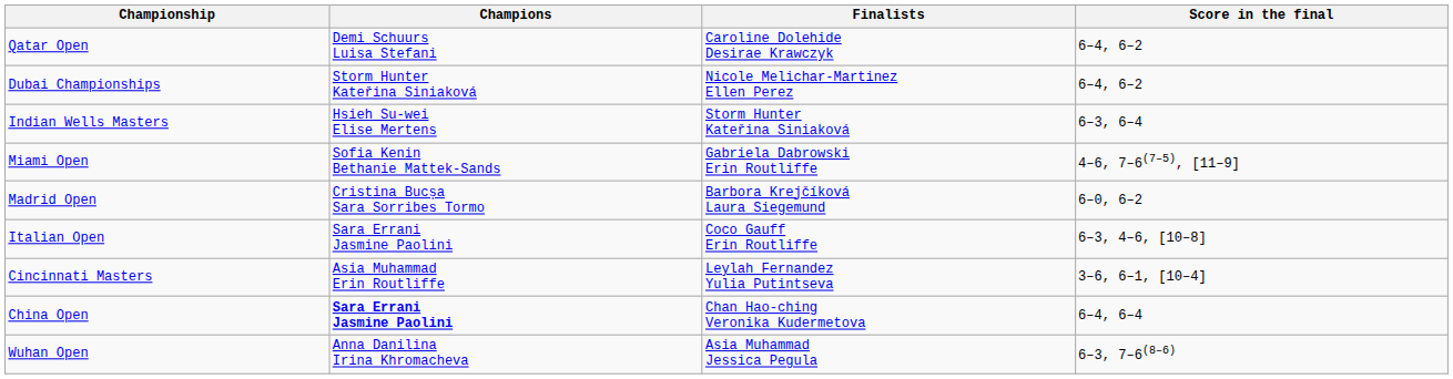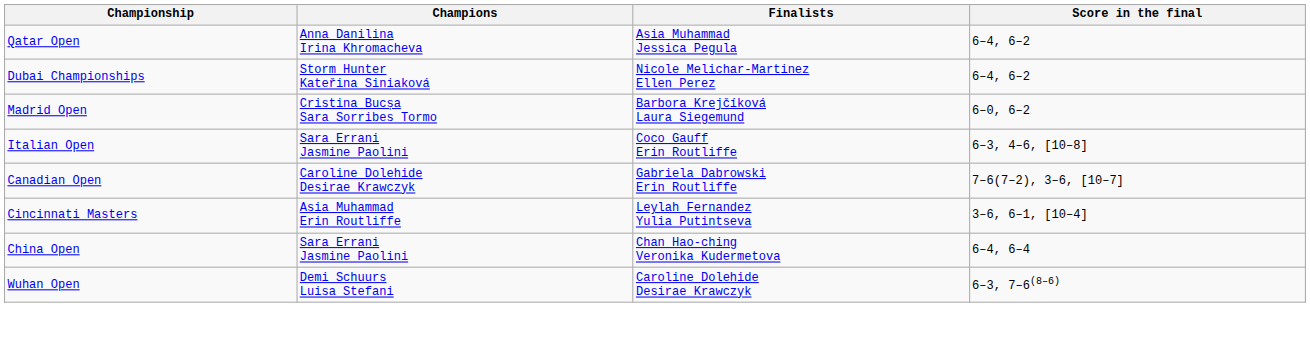Qatar Open | Champions: Demi Schuurs Luisa Stefani -> Anna Danilina Irina Khromacheva
Qatar Open | Finalists: Caroline Dolehide Desirae Krawczyk -> Asia Muhammad Jessica Pegula
- row: Indian Wells Masters | Hsieh Su-wei Elise Mertens | Storm Hunter Kateřina Siniaková | 6–3, 6–4
- row: Miami Open | Sofia Kenin Bethanie Mattek-Sands | Gabriela Dabrowski Erin Routliffe | 4–6, 7–6(7–5), [11–9]
+ row: Canadian Open | Caroline Dolehide Desirae Krawczyk | Gabriela Dabrowski Erin Routliffe | 7–6(7–2), 3–6, [10–7]
China Open | Champions: bold -> normal
Wuhan Open | Champions: Anna Danilina Irina Khromacheva -> Demi Schuurs Luisa Stefani
Wuhan Open | Finalists: Asia Muhammad Jessica Pegula -> Caroline Dolehide Desirae Krawczyk
